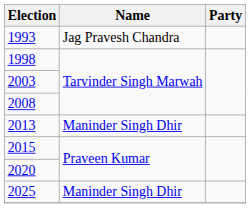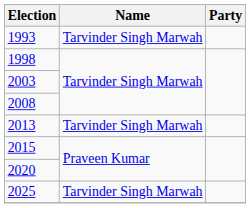1993 | Name: Jag Pravesh Chandra -> Tarvinder Singh Marwah
2013 | Name: Maninder Singh Dhir -> Tarvinder Singh Marwah
2025 | Name: Maninder Singh Dhir -> Tarvinder Singh Marwah
